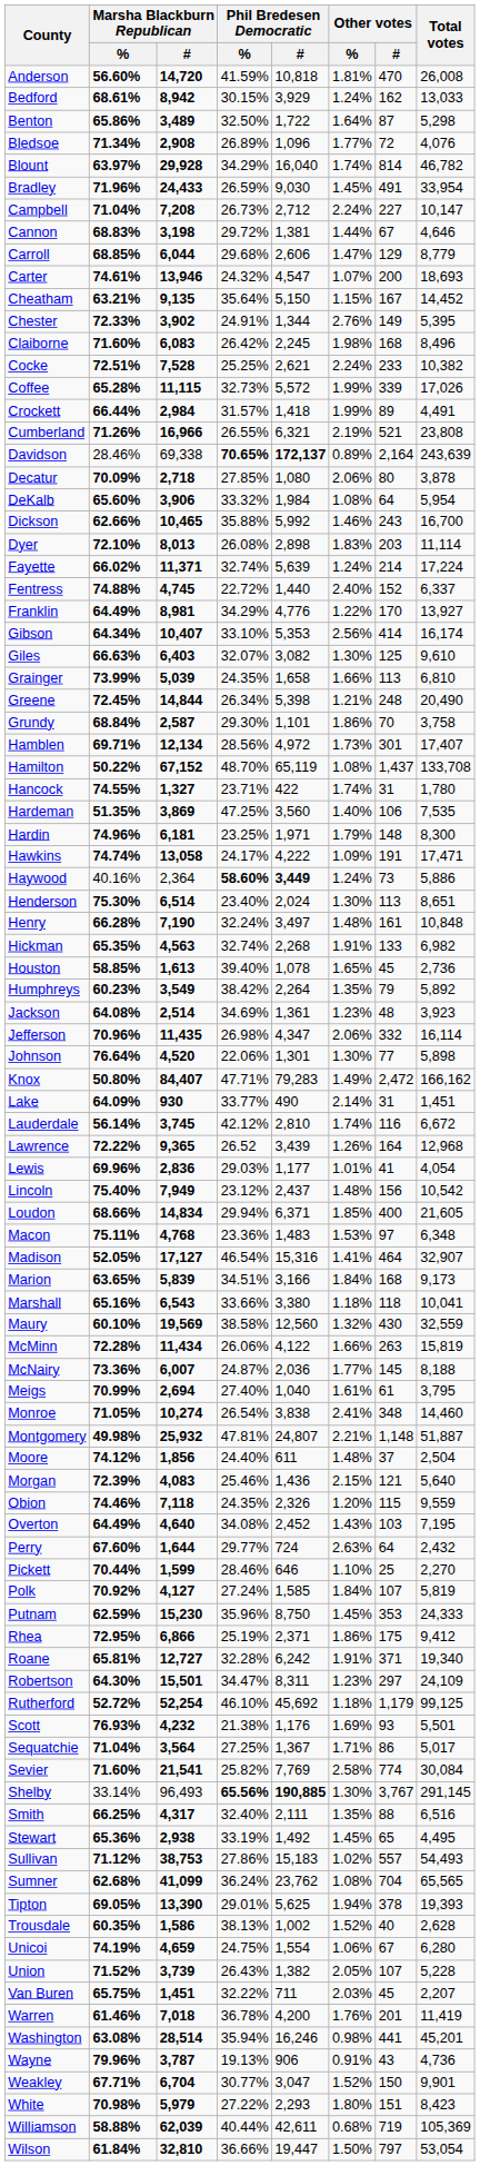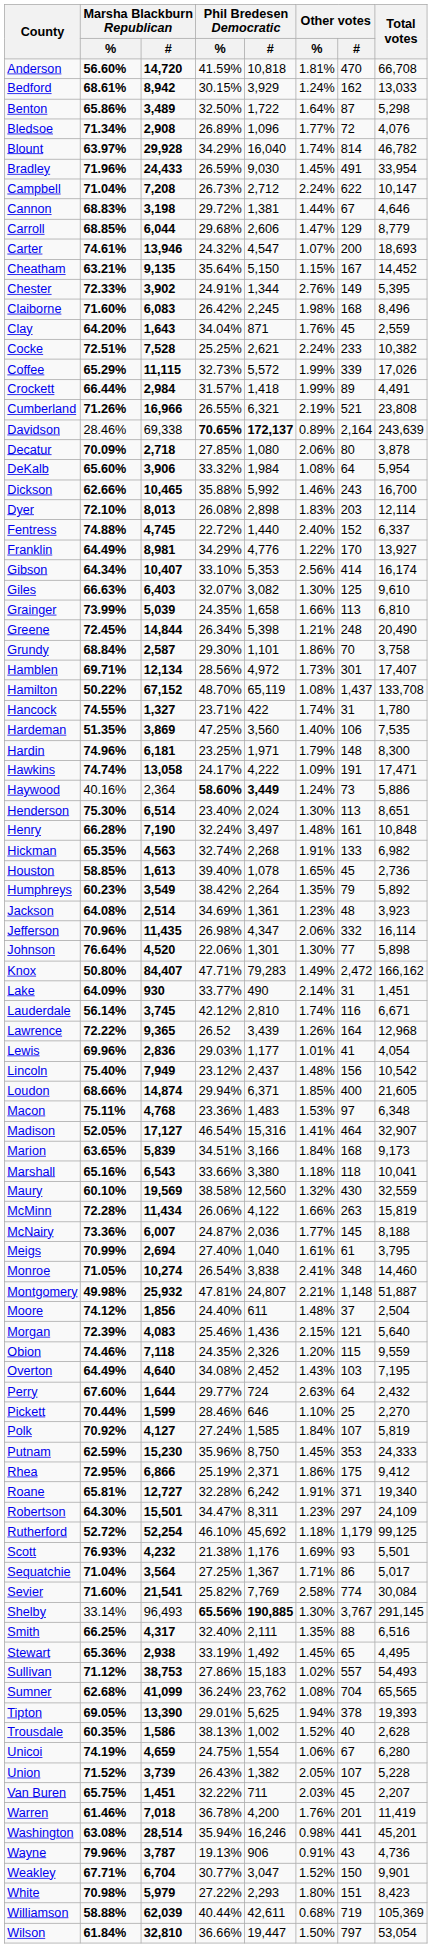Anderson | Total votes: 26,008 -> 66,708
Campbell | Other votes / #: 227 -> 622
+ row: Clay | 64.20% | 1,643 | 34.04% | 871 | 1.76% | 45 | 2,559
Coffee | Marsha Blackburn Republican / %: 65.28% -> 65.29%
Dyer | Total votes: 11,114 -> 12,114
- row: Fayette | 66.02% | 11,371 | 32.74% | 5,639 | 1.24% | 214 | 17,224
Lauderdale | Total votes: 6,672 -> 6,671
Loudon | Marsha Blackburn Republican / #: 14,834 -> 14,874
